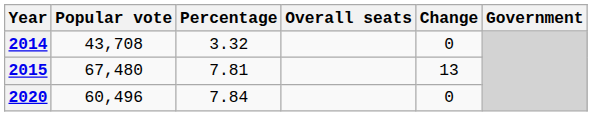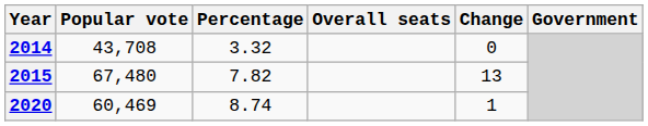2015 | Percentage: 7.81 -> 7.82
2020 | Popular vote: 60,496 -> 60,469
2020 | Percentage: 7.84 -> 8.74
2020 | Change: 0 -> 1
